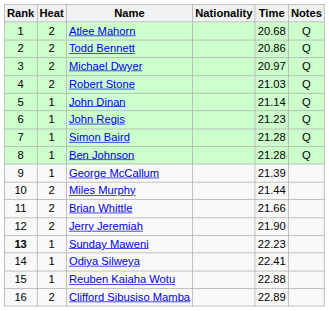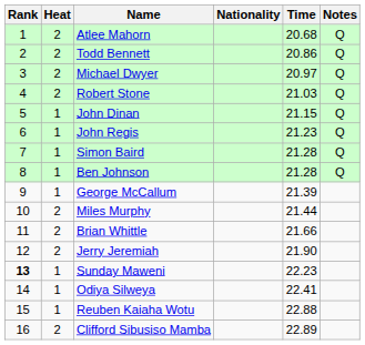John Dinan | Time: 21.14 -> 21.15
